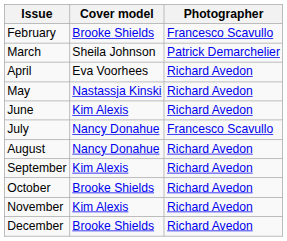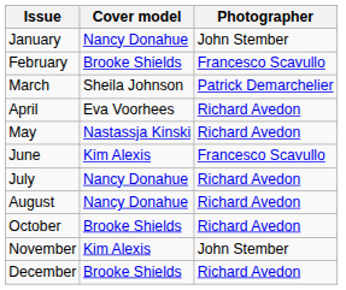+ row: January | Nancy Donahue | John Stember
June | Photographer: Richard Avedon -> Francesco Scavullo
July | Photographer: Francesco Scavullo -> Richard Avedon
- row: September | Kim Alexis | Richard Avedon
November | Photographer: Richard Avedon -> John Stember
